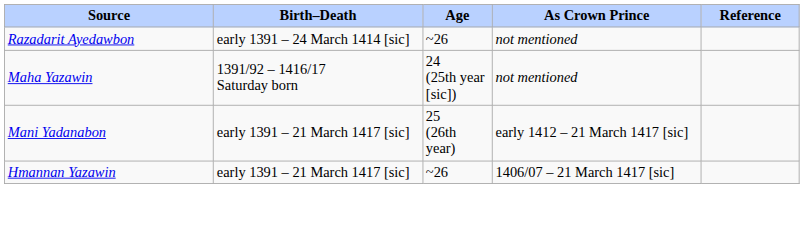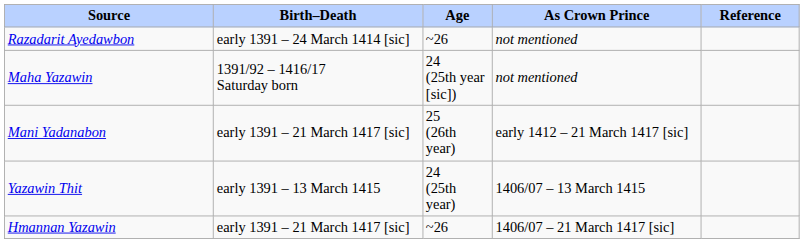+ row: Yazawin Thit | early 1391 – 13 March 1415 | 24 (25th year) | 1406/07 – 13 March 1415
